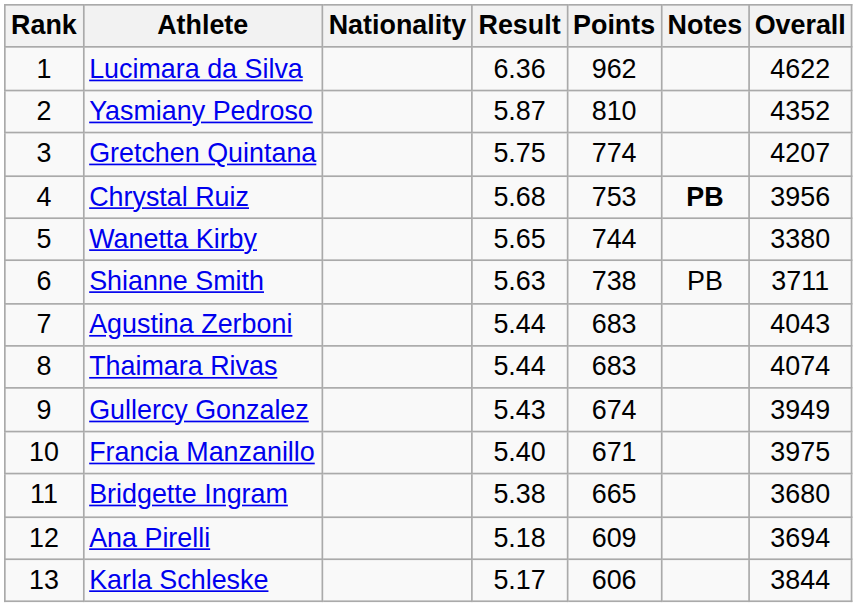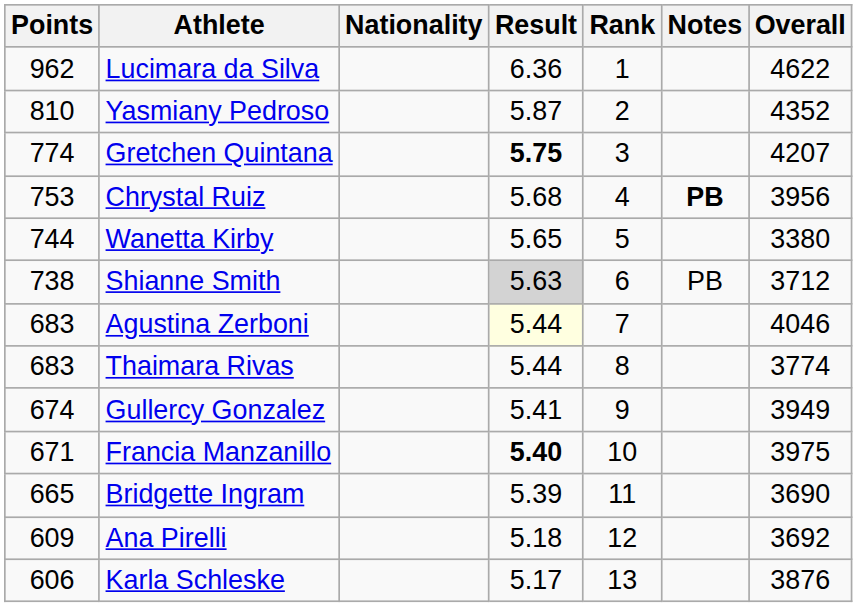columns swapped: Rank <-> Points
Gretchen Quintana | Result: normal -> bold
Shianne Smith | Result: no background -> lightgrey background
Shianne Smith | Overall: 3711 -> 3712
Agustina Zerboni | Result: no background -> lightyellow background
Agustina Zerboni | Overall: 4043 -> 4046
Thaimara Rivas | Overall: 4074 -> 3774
Gullercy Gonzalez | Result: 5.43 -> 5.41
Francia Manzanillo | Result: normal -> bold
Bridgette Ingram | Result: 5.38 -> 5.39
Bridgette Ingram | Overall: 3680 -> 3690
Ana Pirelli | Overall: 3694 -> 3692
Karla Schleske | Overall: 3844 -> 3876
